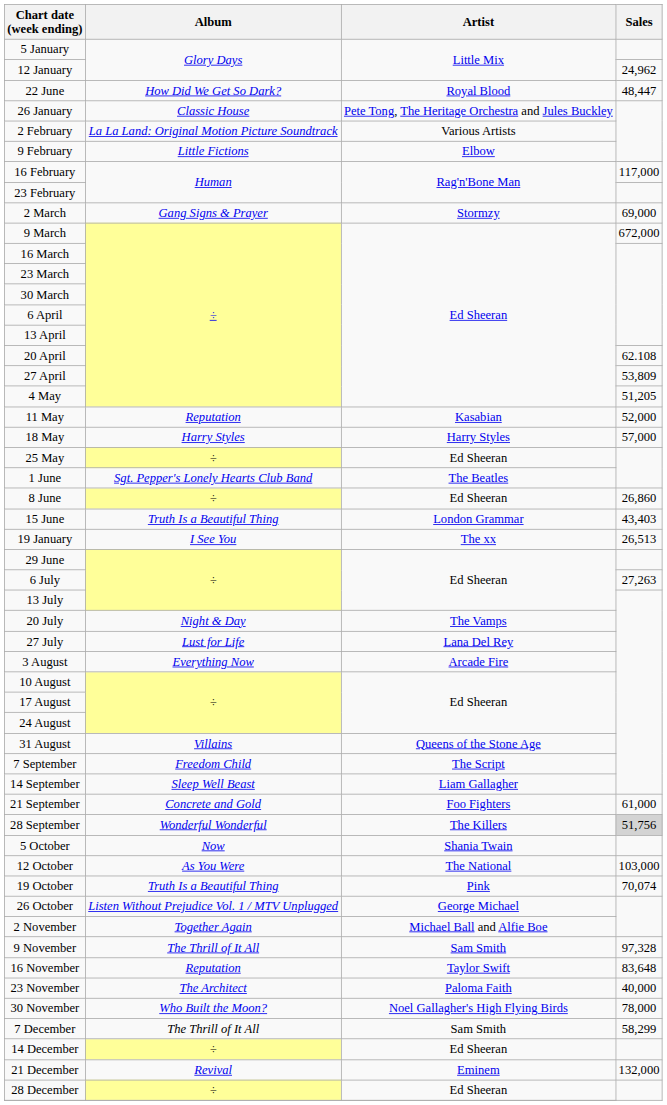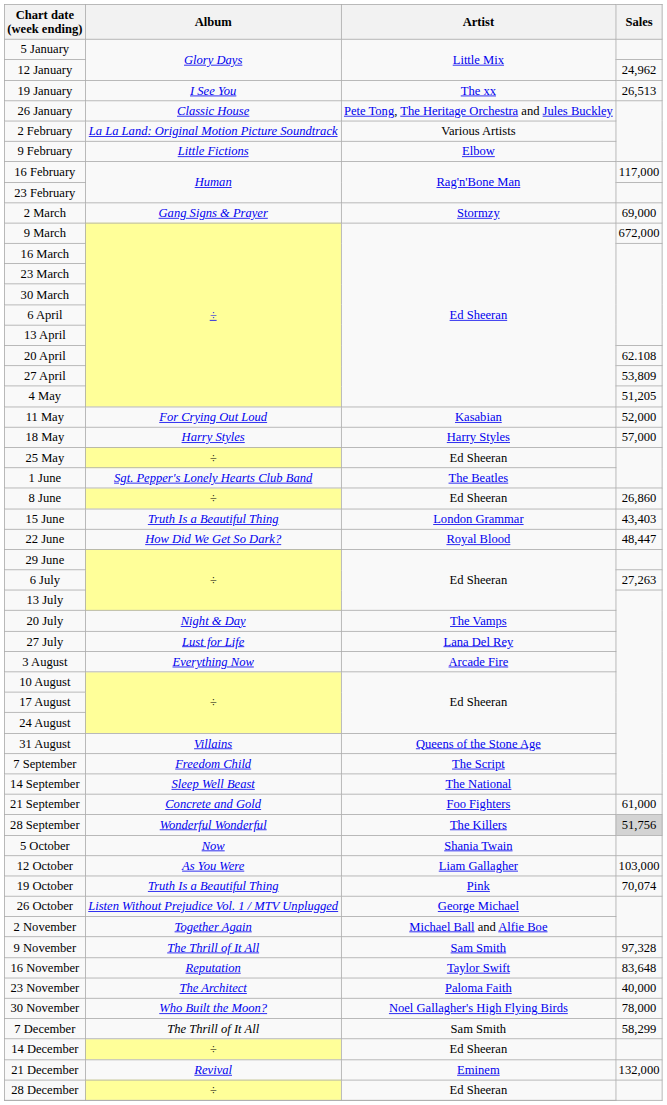rows swapped: 19 January <-> 22 June
11 May | Album: Reputation -> For Crying Out Loud
14 September | Artist: Liam Gallagher -> The National
12 October | Artist: The National -> Liam Gallagher
